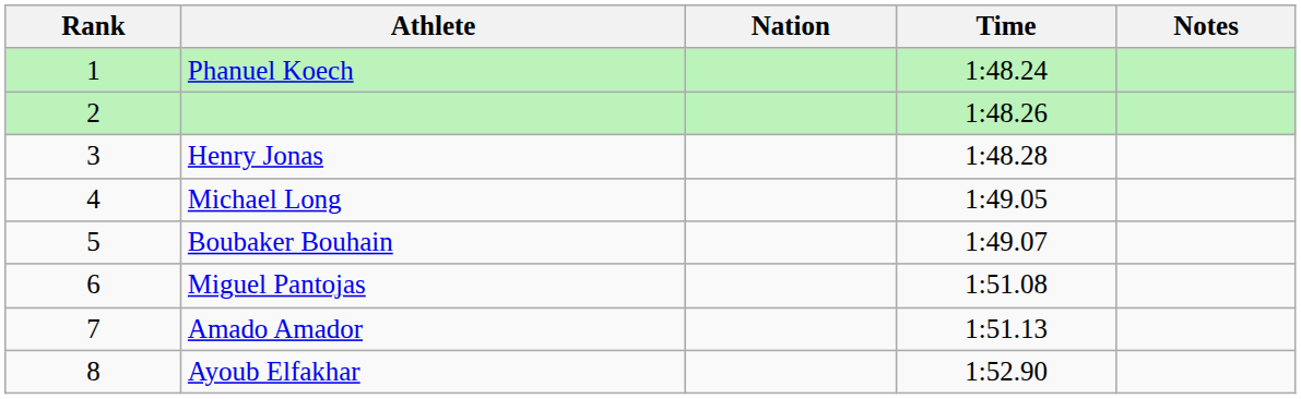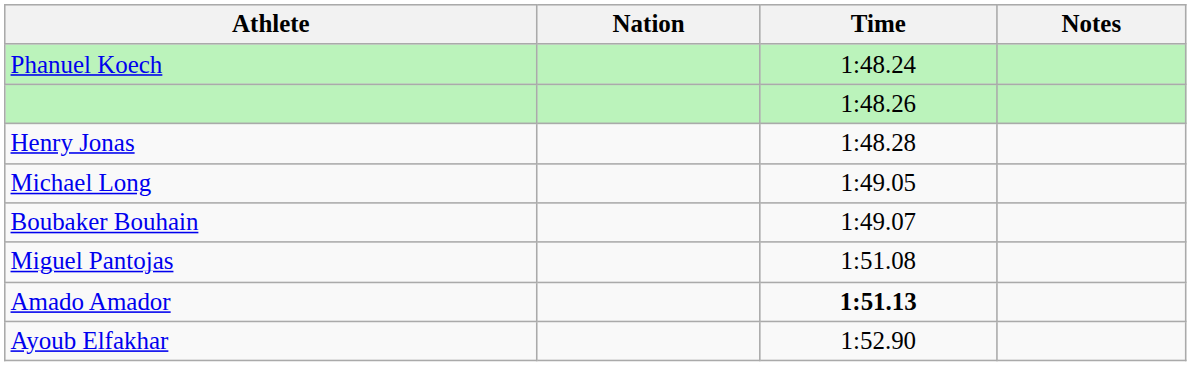- column: Rank | 1 | 2 | 3 | 4 | 5 | 6 | 7 | 8
Amado Amador | Time: normal -> bold
